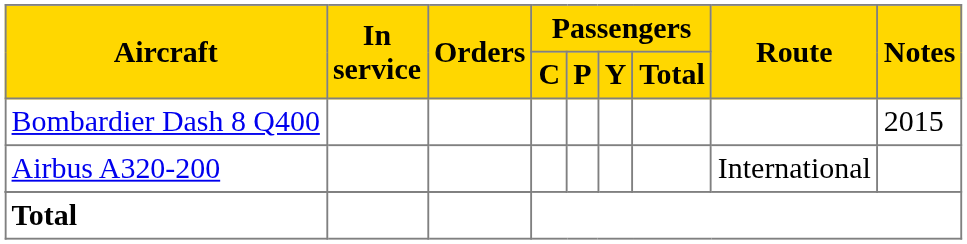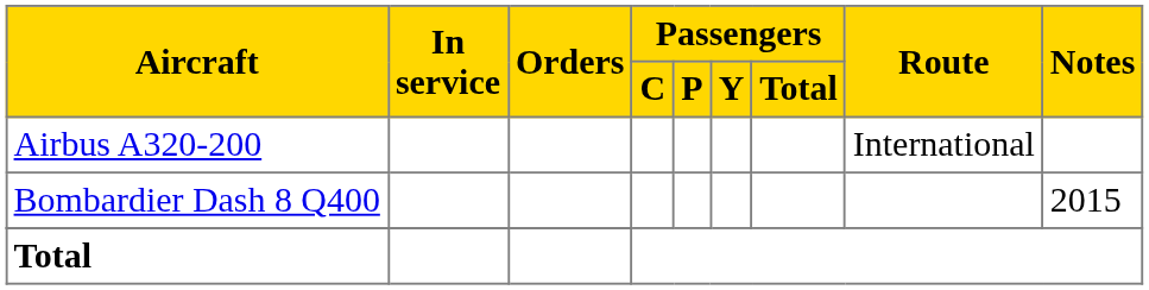rows swapped: Airbus A320-200 <-> Bombardier Dash 8 Q400
